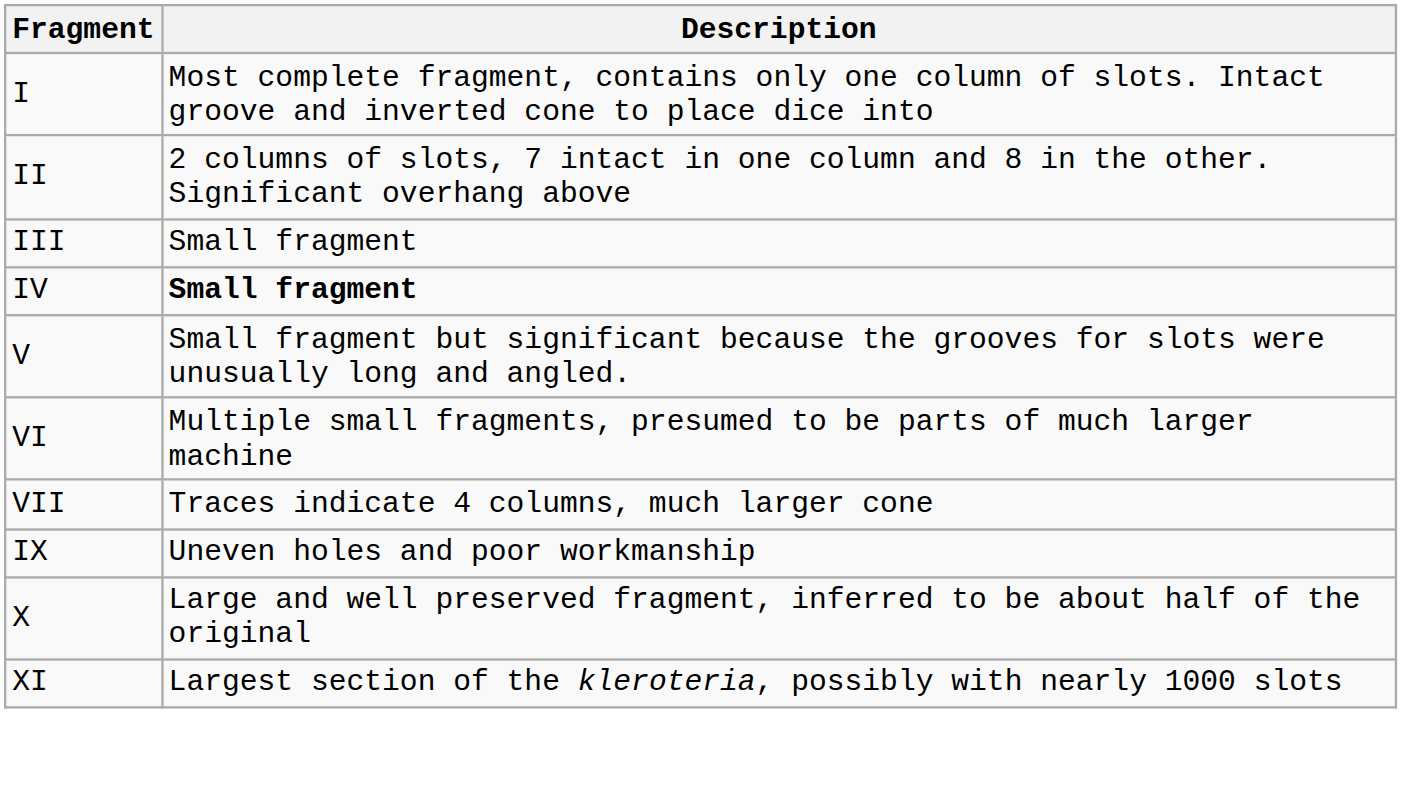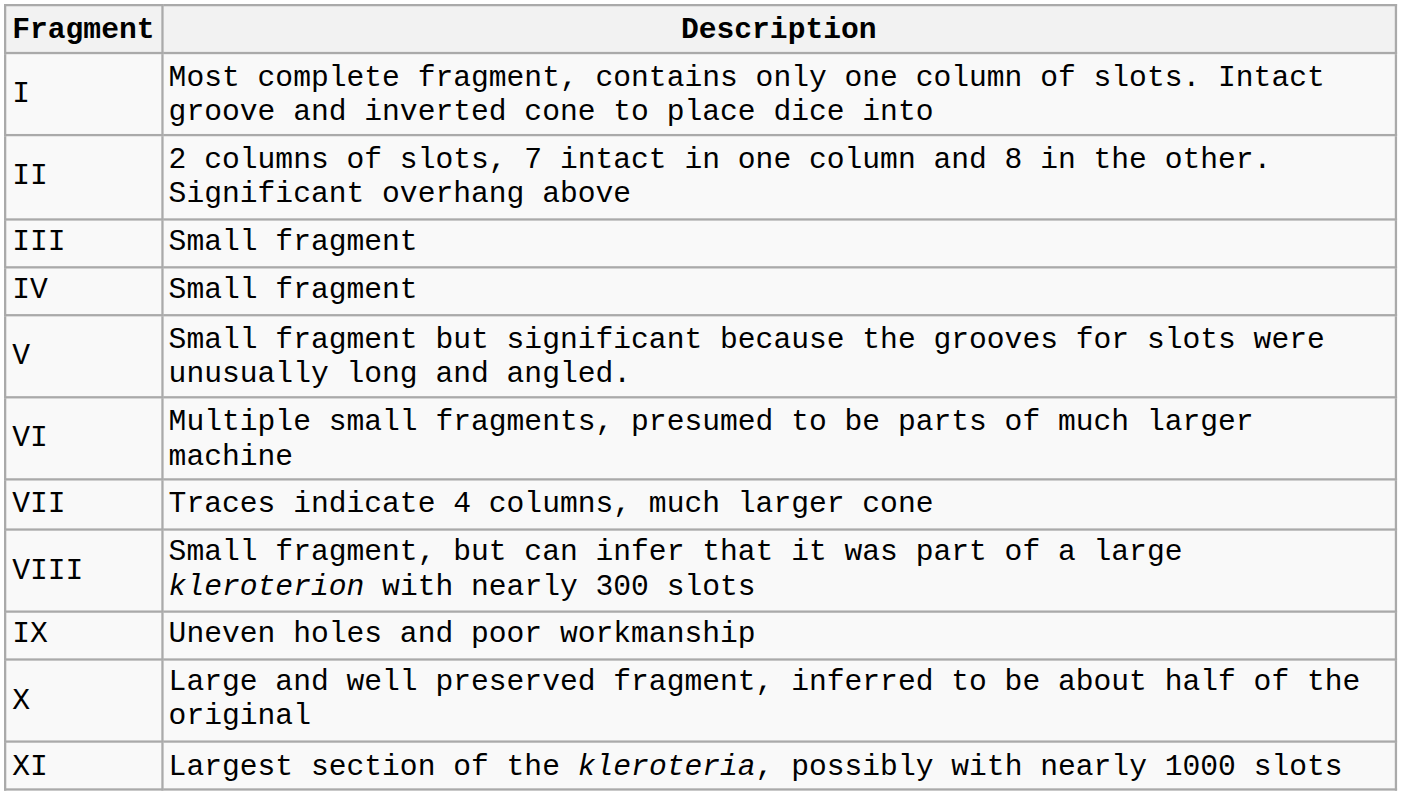IV | Description: bold -> normal
+ row: VIII | Small fragment, but can infer that it was part of a large kleroterion with nearly 300 slots
